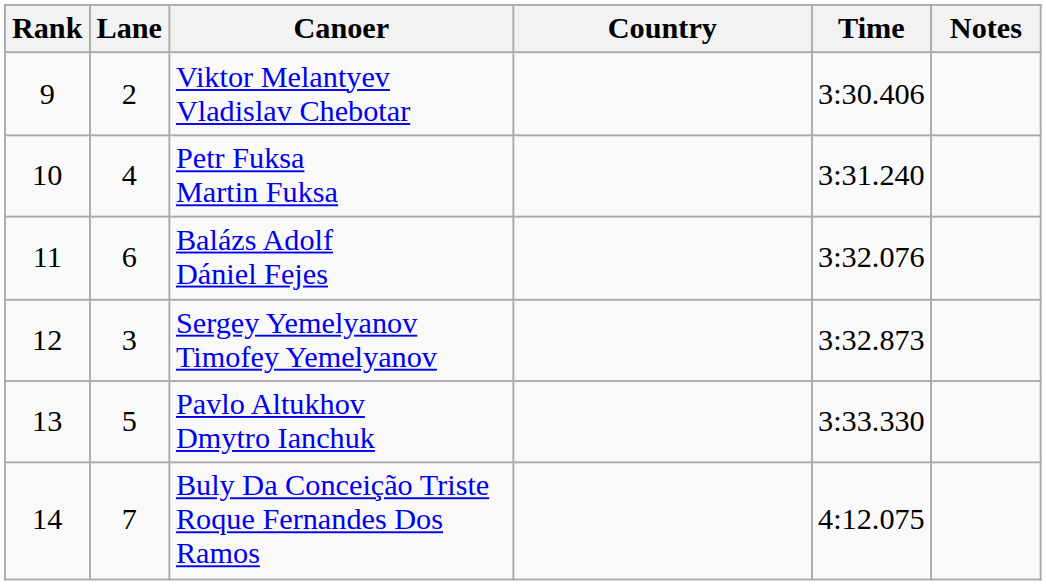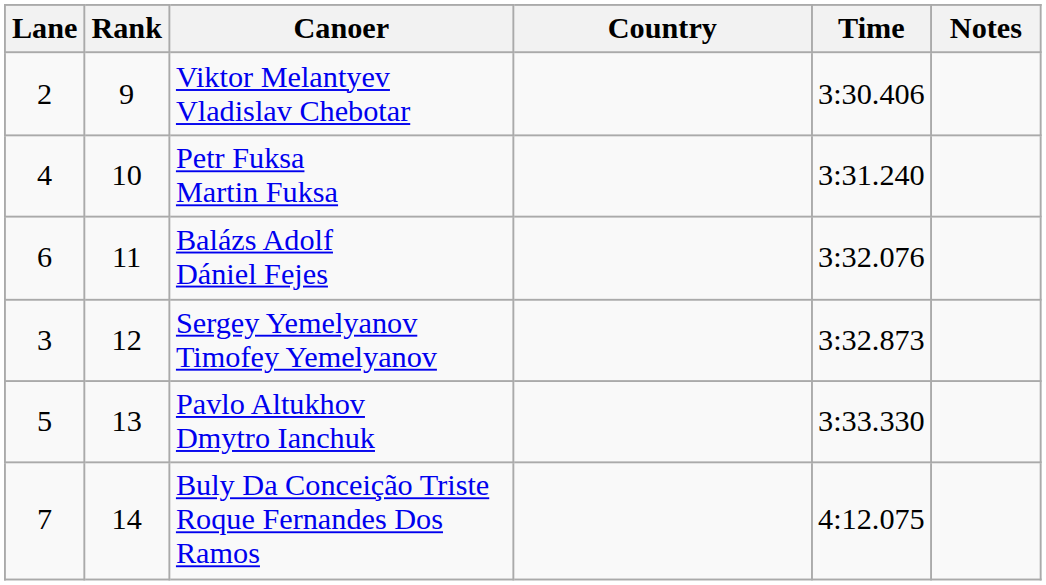columns swapped: Rank <-> Lane
